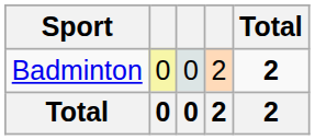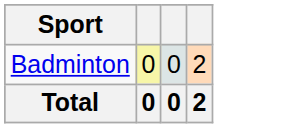- column: Total | 2 | 2
